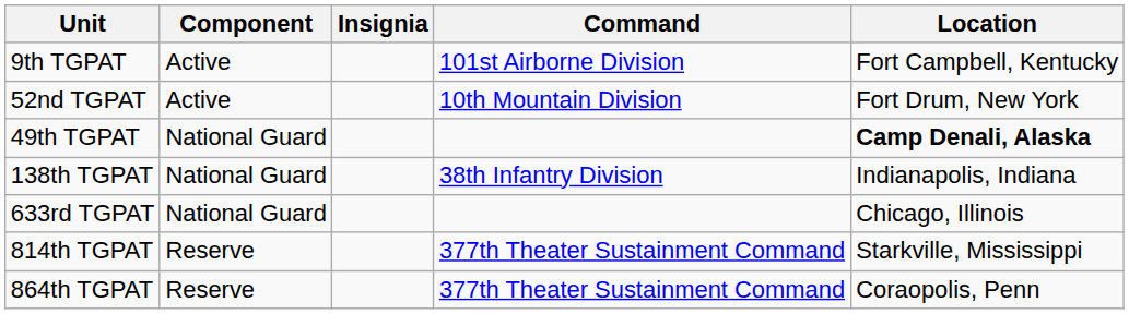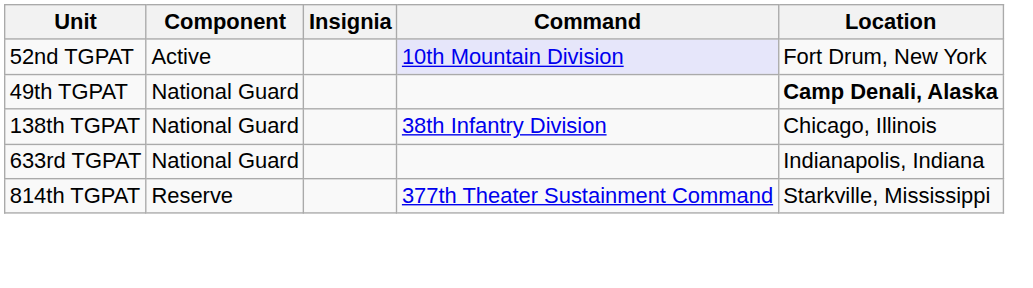- row: 9th TGPAT | Active | 101st Airborne Division | Fort Campbell, Kentucky
52nd TGPAT | Command: no background -> lavender background
138th TGPAT | Location: Indianapolis, Indiana -> Chicago, Illinois
633rd TGPAT | Location: Chicago, Illinois -> Indianapolis, Indiana
- row: 864th TGPAT | Reserve | 377th Theater Sustainment Command | Coraopolis, Penn
